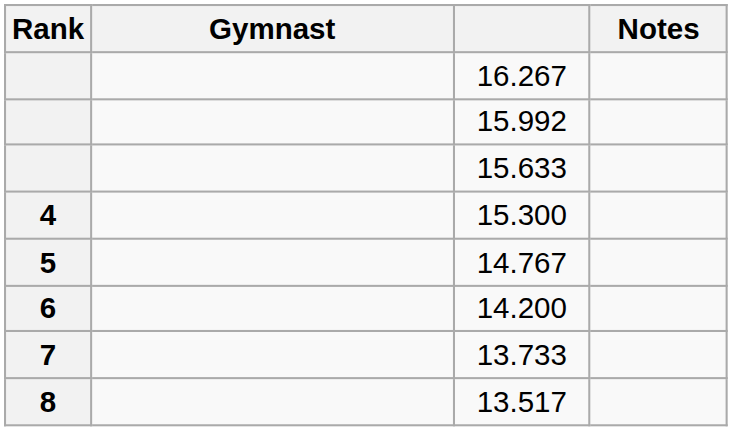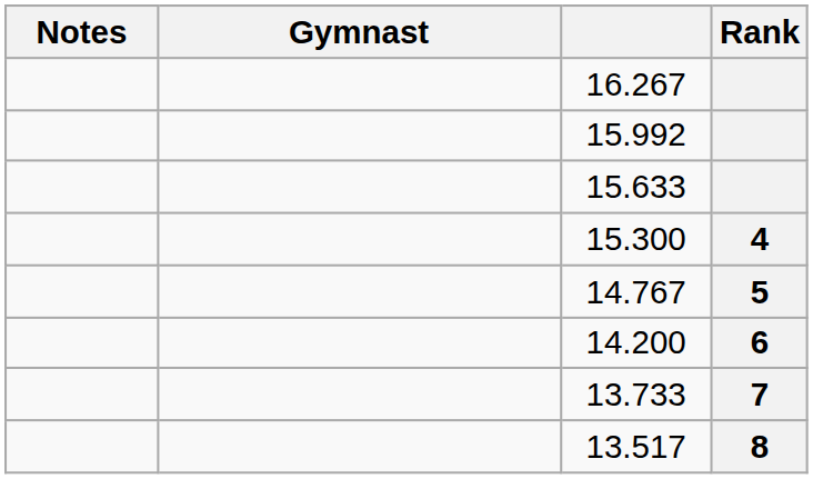columns swapped: Rank <-> Notes
